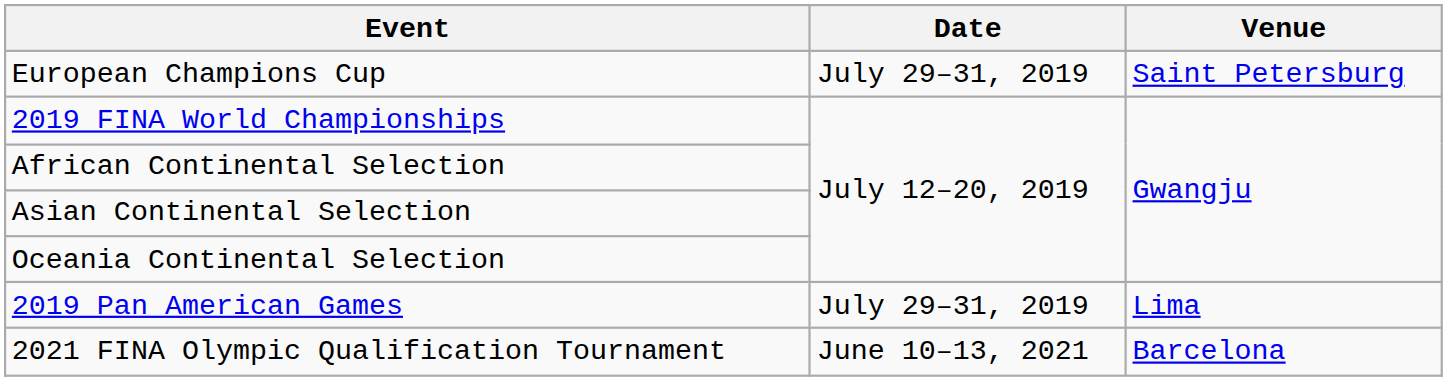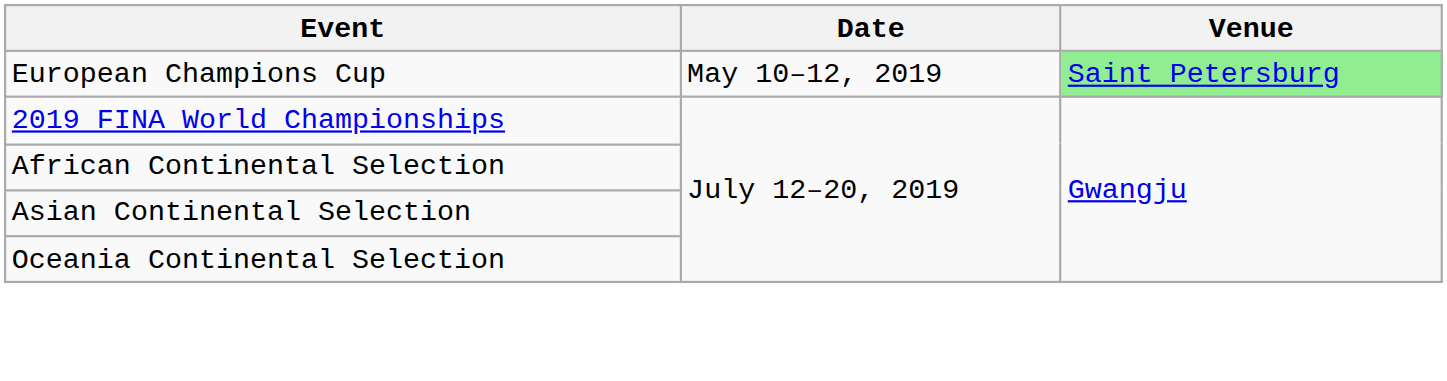European Champions Cup | Date: July 29–31, 2019 -> May 10–12, 2019
European Champions Cup | Venue: no background -> lightgreen background
- row: 2019 Pan American Games | July 29–31, 2019 | Lima
- row: 2021 FINA Olympic Qualification Tournament | June 10–13, 2021 | Barcelona
